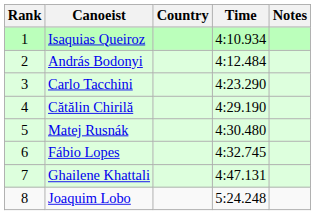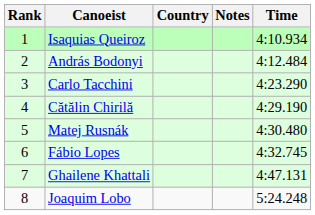columns swapped: Time <-> Notes
